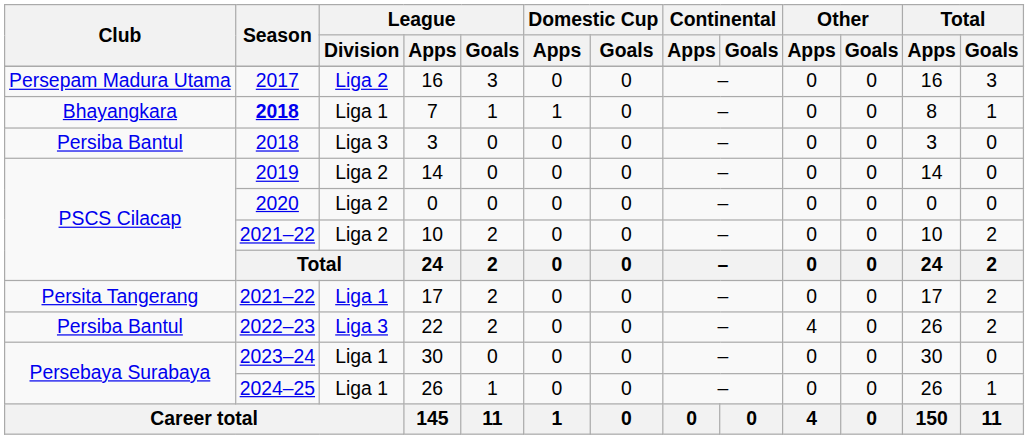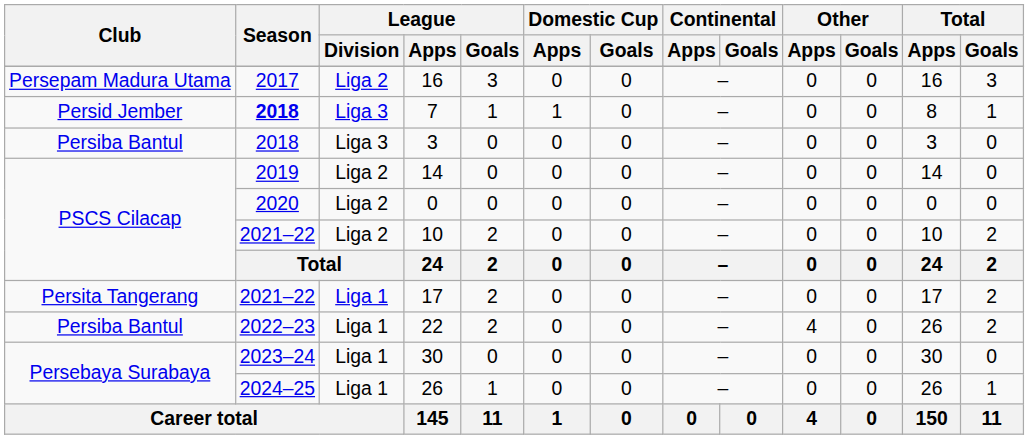7 | Club: Bhayangkara -> Persid Jember
7 | League / Division: Liga 1 -> Liga 3
22 | League / Division: Liga 3 -> Liga 1
